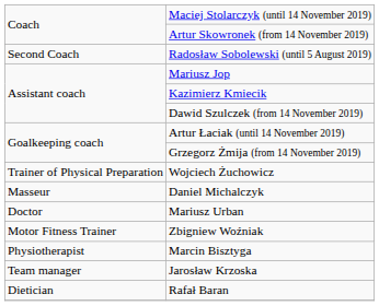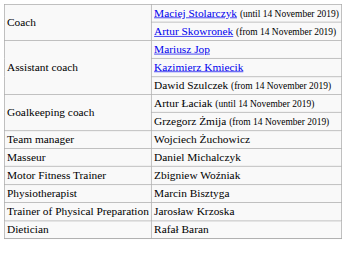- row: Second Coach | Radosław Sobolewski (until 5 August 2019)
Wojciech Żuchowicz | column 1: Trainer of Physical Preparation -> Team manager
- row: Doctor | Mariusz Urban
Jarosław Krzoska | column 1: Team manager -> Trainer of Physical Preparation
